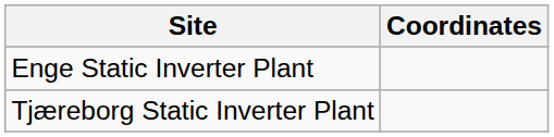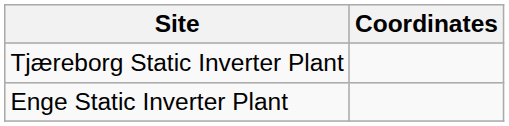rows swapped: Enge Static Inverter Plant <-> Tjæreborg Static Inverter Plant
